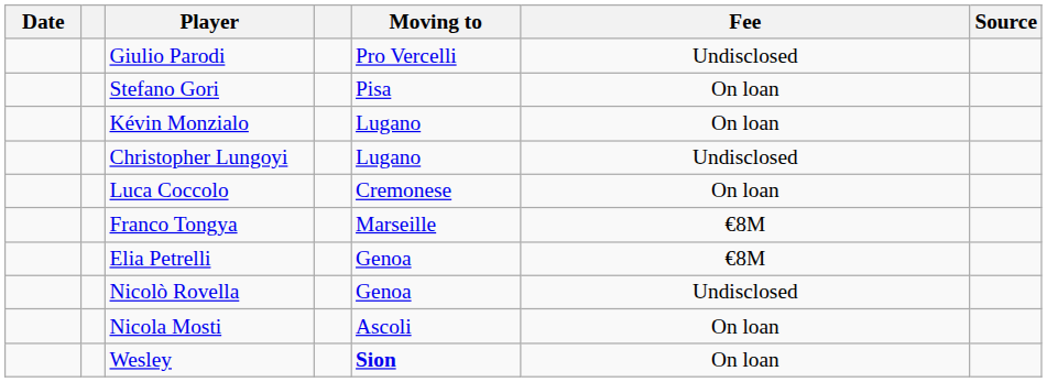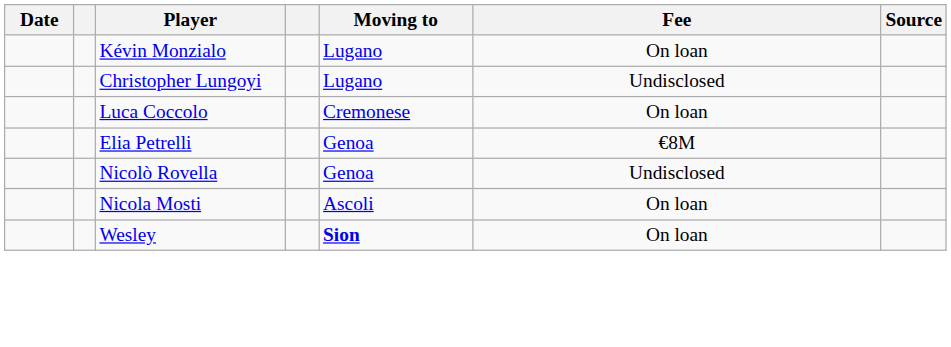- row: Giulio Parodi | Pro Vercelli | Undisclosed
- row: Stefano Gori | Pisa | On loan
- row: Franco Tongya | Marseille | €8M
